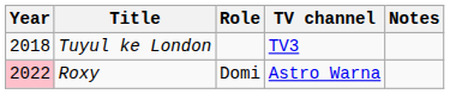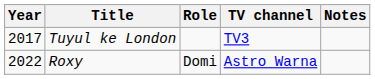Tuyul ke London | Year: 2018 -> 2017
Roxy | Year: pink background -> no background
